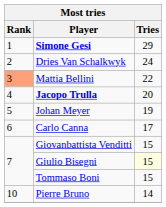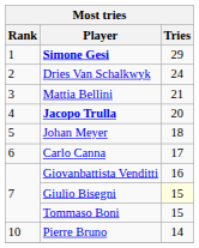Mattia Bellini | Rank: lightsalmon background -> no background
Mattia Bellini | Tries: 22 -> 21
Johan Meyer | Tries: 19 -> 18
Giovanbattista Venditti | Tries: 15 -> 16
